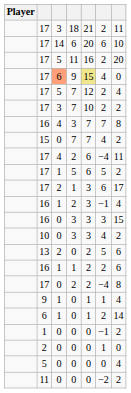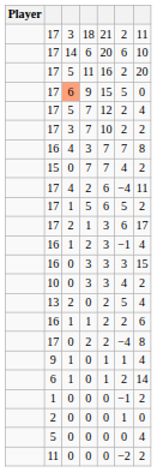17 / 9 | column 5: khaki background -> no background
17 / 9 | column 6: 4 -> 5
13 | column 7: 6 -> 4
